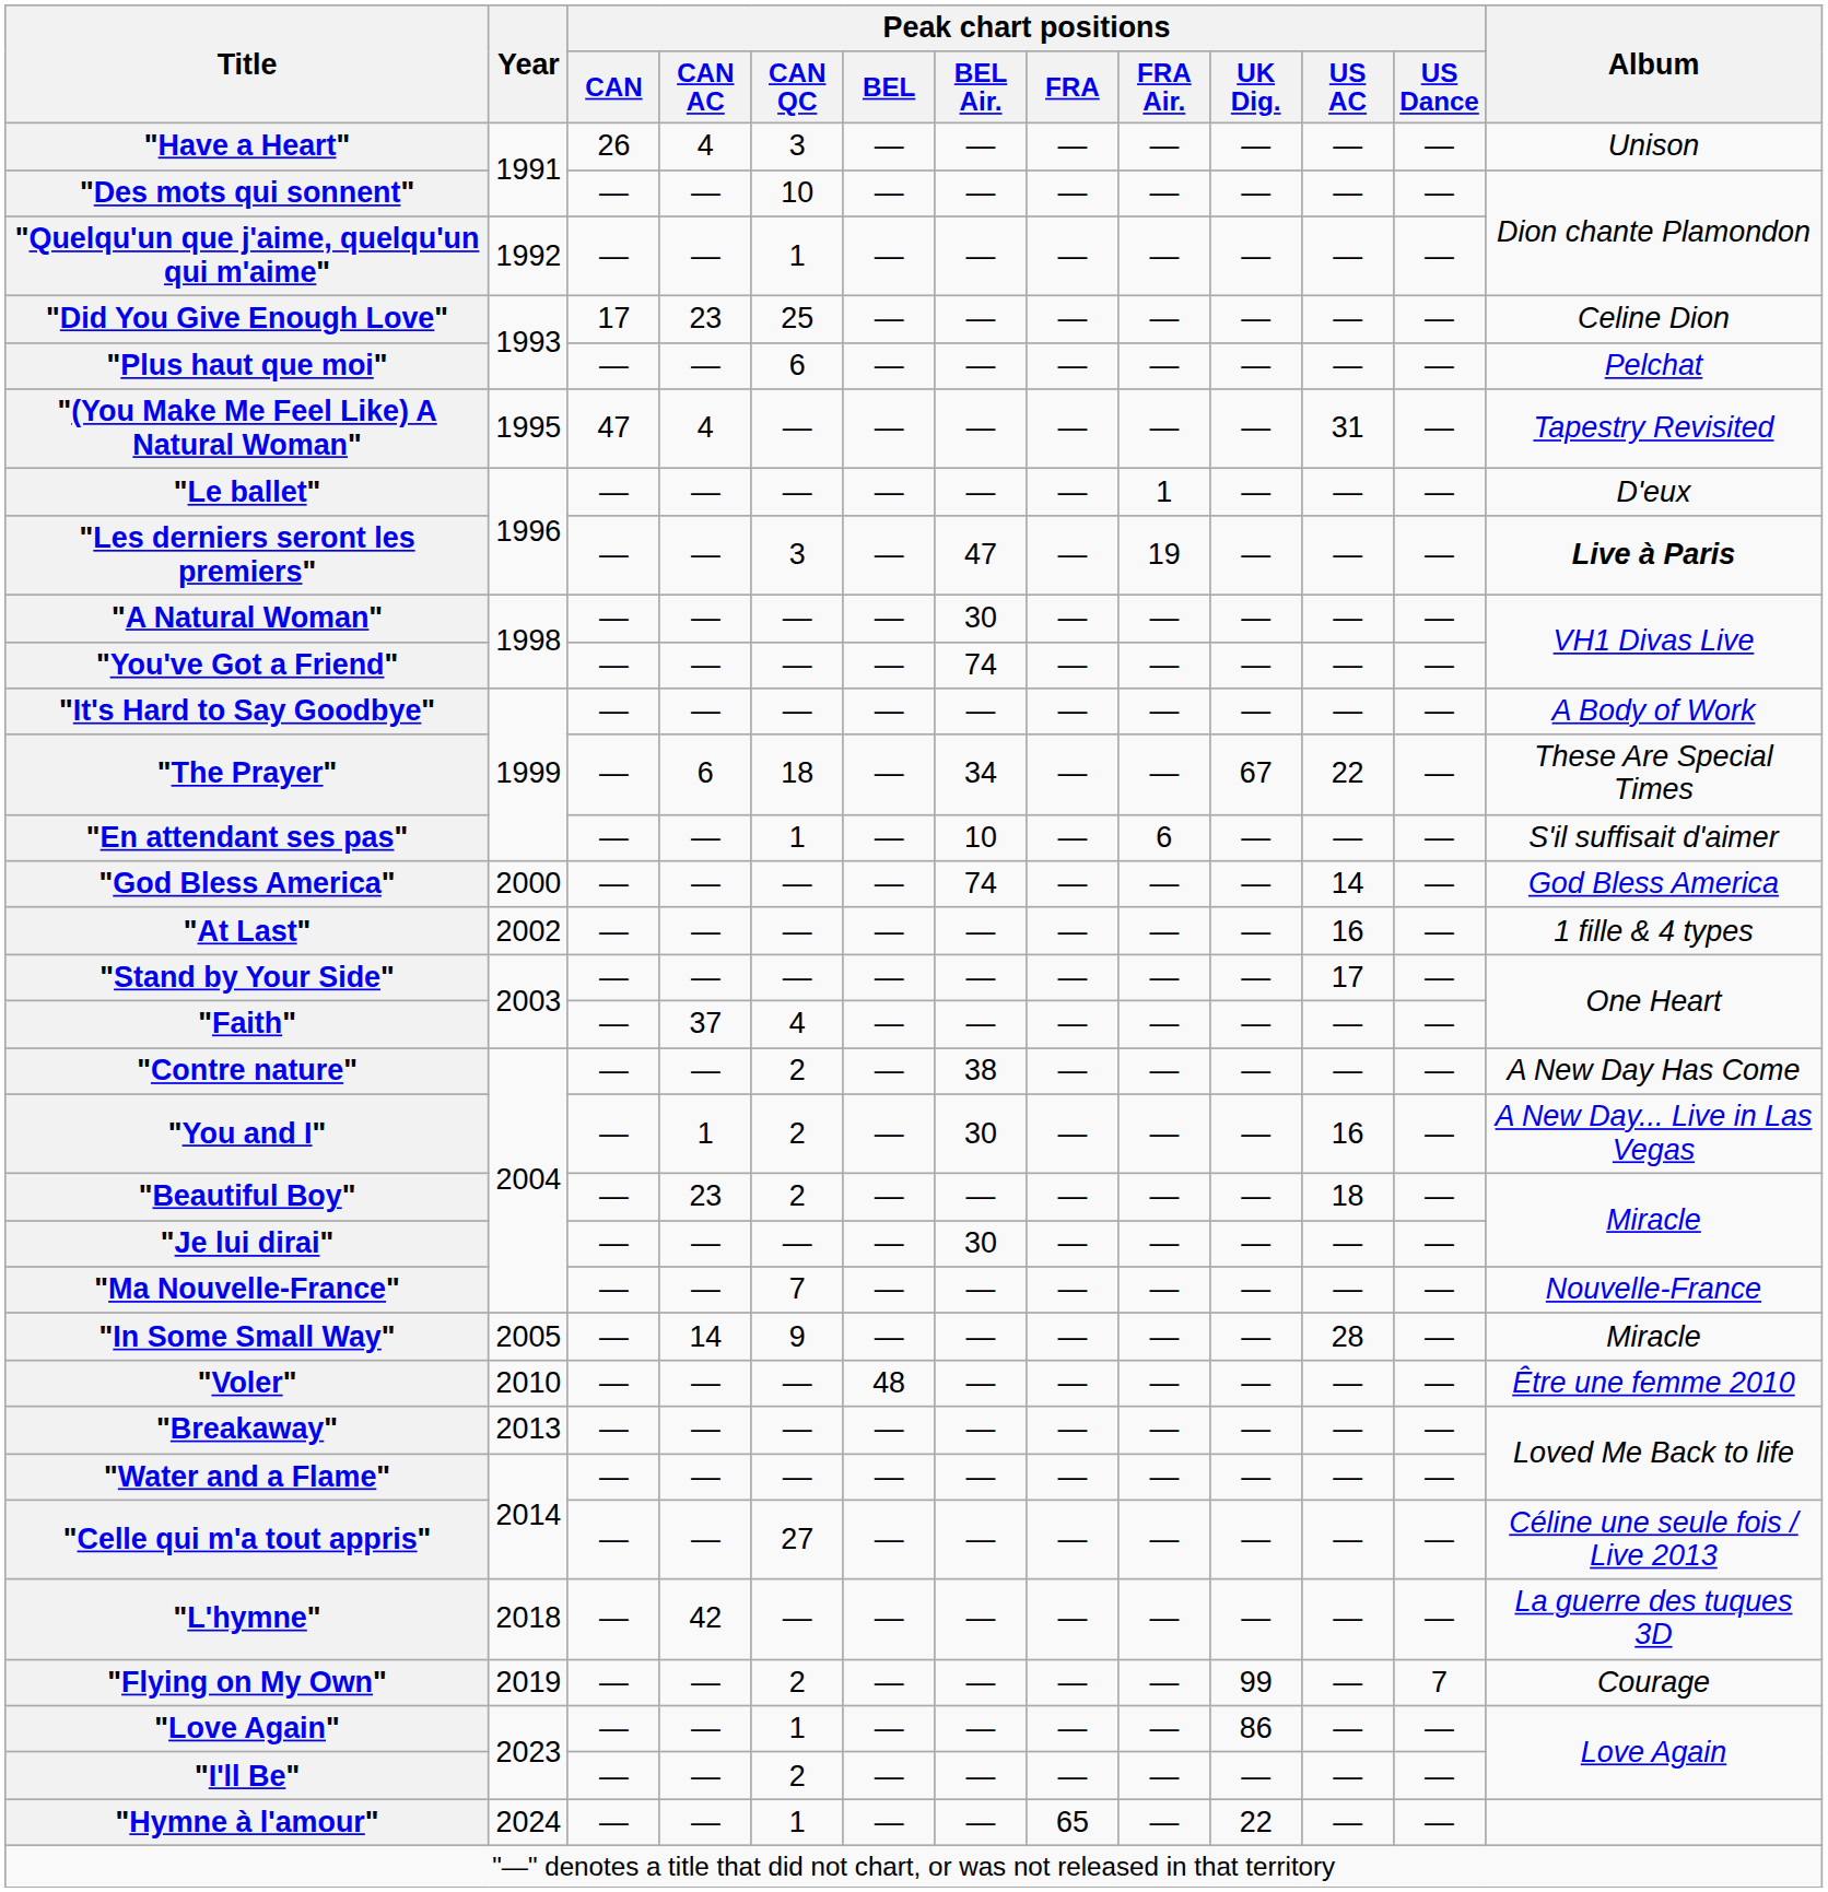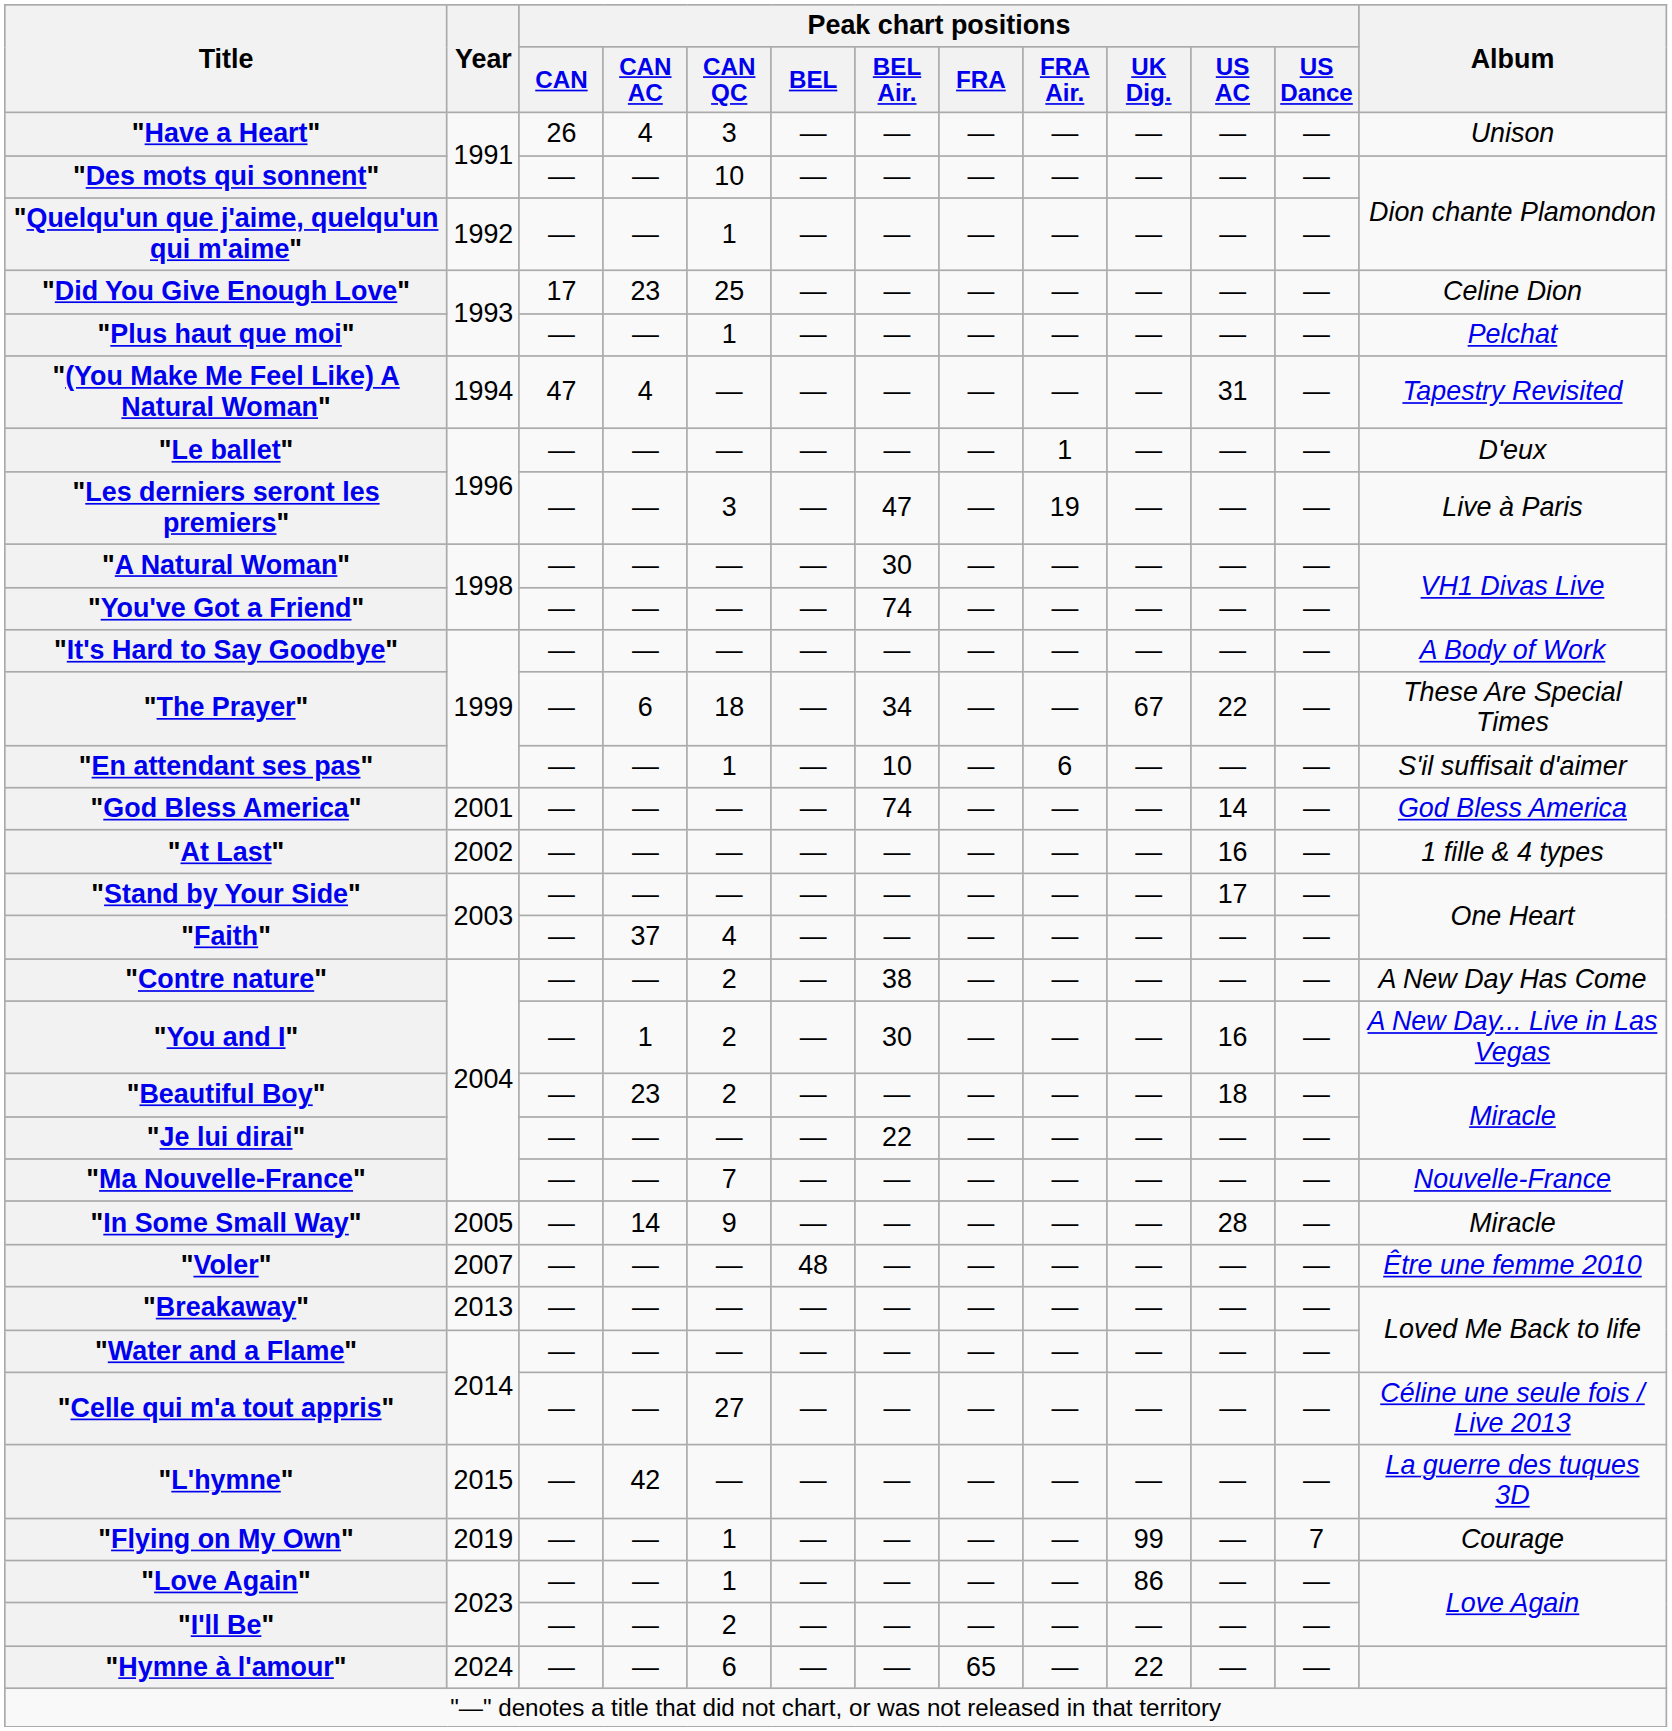"Plus haut que moi" | Peak chart positions / CAN QC: 6 -> 1
"(You Make Me Feel Like) A Natural Woman" | Year: 1995 -> 1994
"Les derniers seront les premiers" | Album: bold -> normal
"God Bless America" | Year: 2000 -> 2001
"Je lui dirai" | Peak chart positions / BEL Air.: 30 -> 22
"Voler" | Year: 2010 -> 2007
"L'hymne" | Year: 2018 -> 2015
"Flying on My Own" | Peak chart positions / CAN QC: 2 -> 1
"Hymne à l'amour" | Peak chart positions / CAN QC: 1 -> 6
